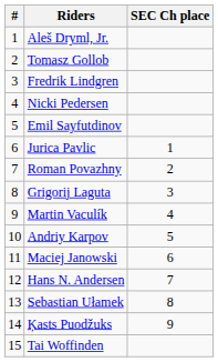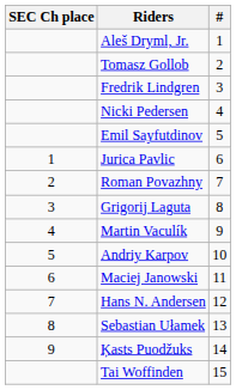columns swapped: # <-> SEC Ch place
